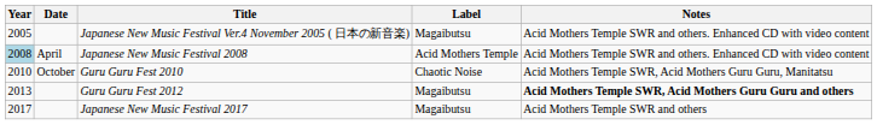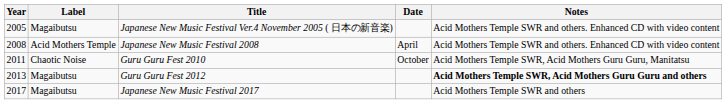columns swapped: Date <-> Label
Japanese New Music Festival 2008 | Year: lightblue background -> no background
Guru Guru Fest 2010 | Year: 2010 -> 2011
